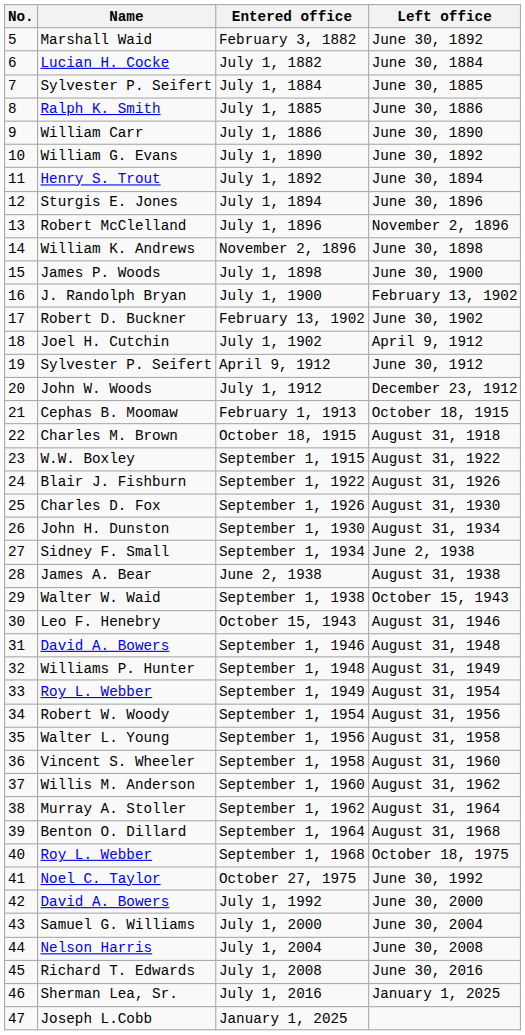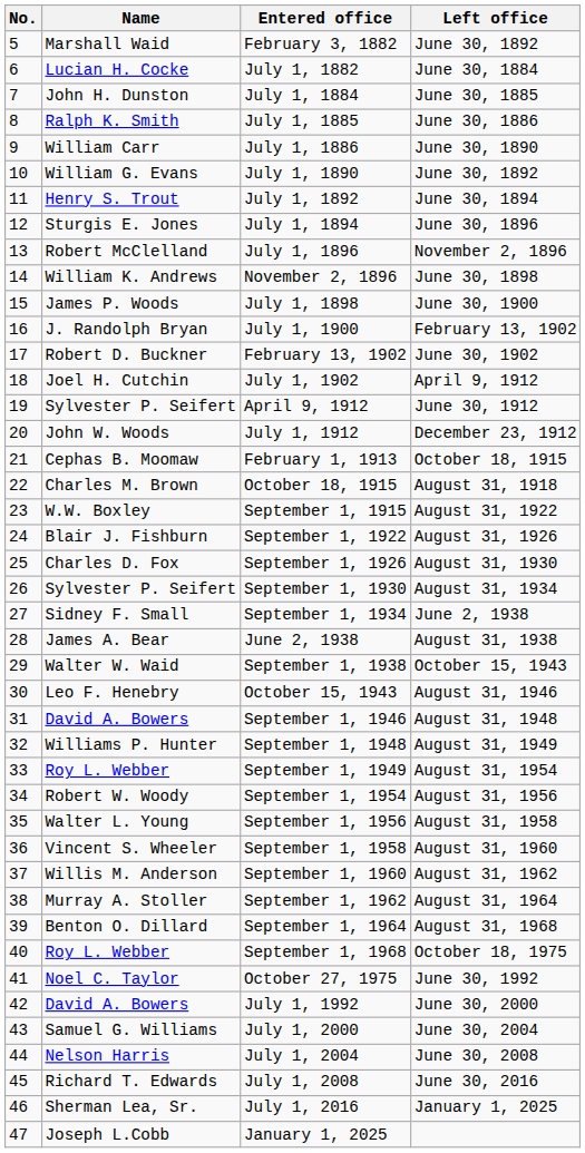July 1, 1884 | Name: Sylvester P. Seifert -> John H. Dunston
September 1, 1930 | Name: John H. Dunston -> Sylvester P. Seifert
